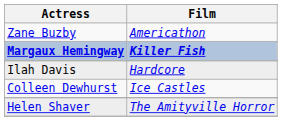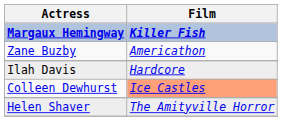rows swapped: Margaux Hemingway <-> Zane Buzby
Colleen Dewhurst | Film: no background -> lightsalmon background
